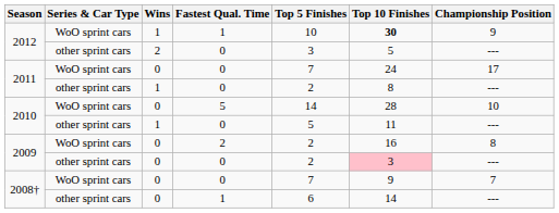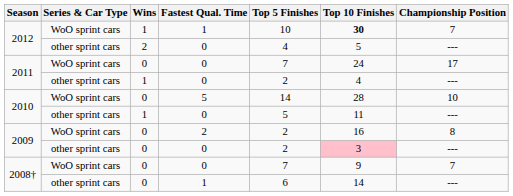2012 / WoO sprint cars | Championship Position: 9 -> 7
2012 / other sprint cars | Top 5 Finishes: 3 -> 4
2011 / other sprint cars | Top 10 Finishes: 8 -> 4
